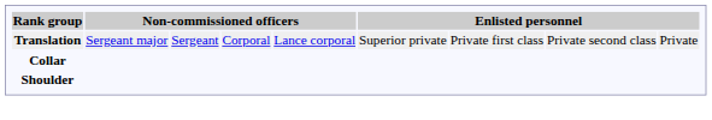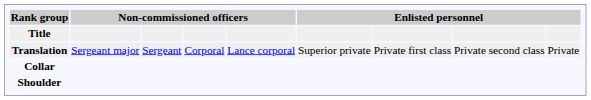+ row: Title
